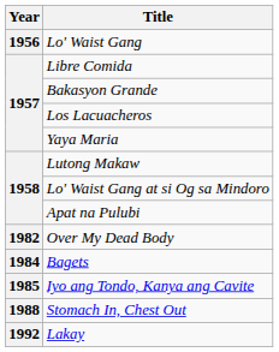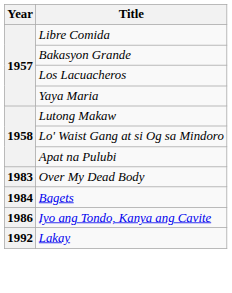- row: 1956 | Lo' Waist Gang
Over My Dead Body | Year: 1982 -> 1983
Iyo ang Tondo, Kanya ang Cavite | Year: 1985 -> 1986
- row: 1988 | Stomach In, Chest Out
